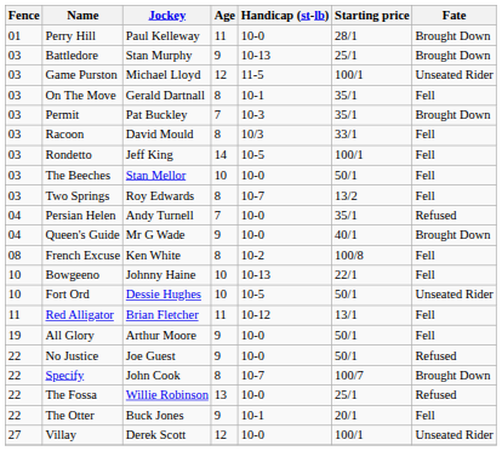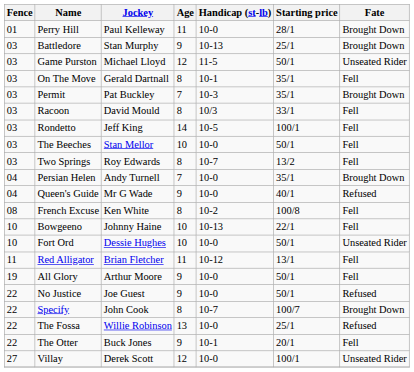Game Purston | Starting price: 100/1 -> 50/1
Persian Helen | Fate: Refused -> Brought Down
Queen's Guide | Fate: Brought Down -> Refused
Fort Ord | Handicap (st-lb): 10-5 -> 10-0
